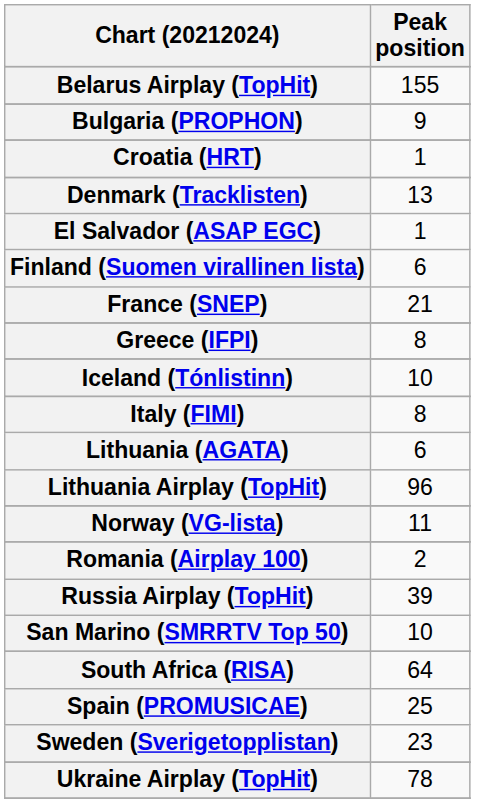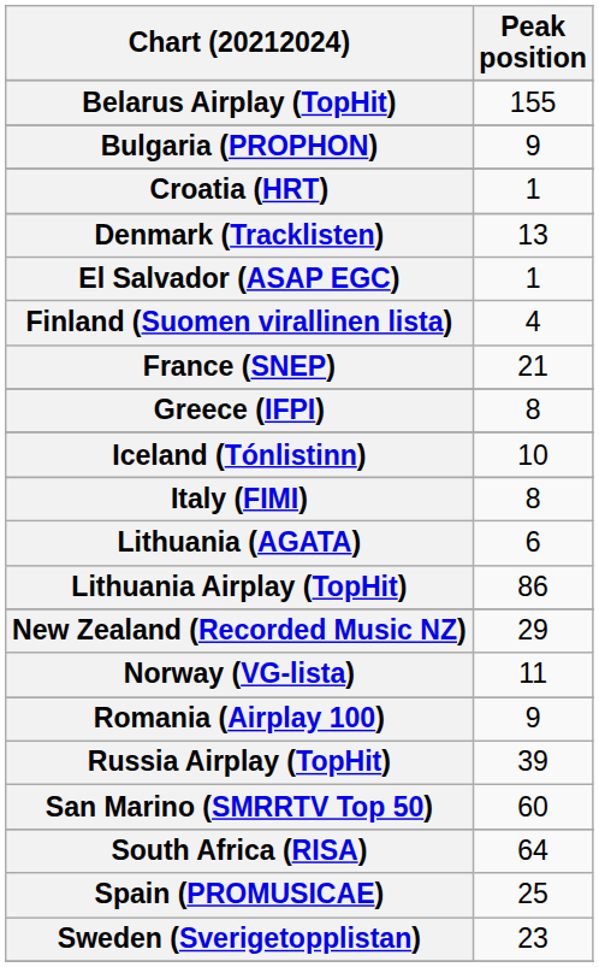Finland (Suomen virallinen lista) | Peak position: 6 -> 4
Lithuania Airplay (TopHit) | Peak position: 96 -> 86
+ row: New Zealand (Recorded Music NZ) | 29
Romania (Airplay 100) | Peak position: 2 -> 9
San Marino (SMRRTV Top 50) | Peak position: 10 -> 60
- row: Ukraine Airplay (TopHit) | 78
